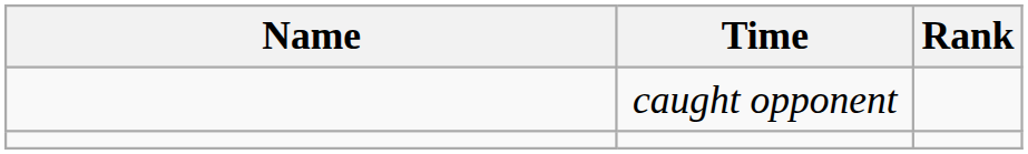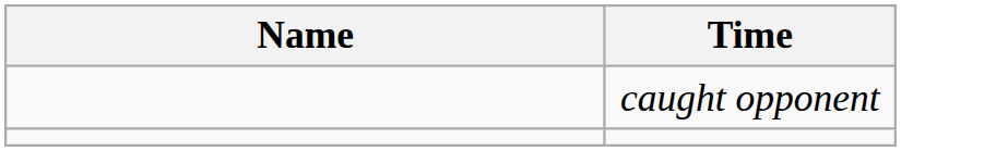- column: Rank
